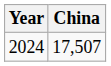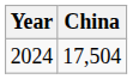2024 | China: 17,507 -> 17,504
